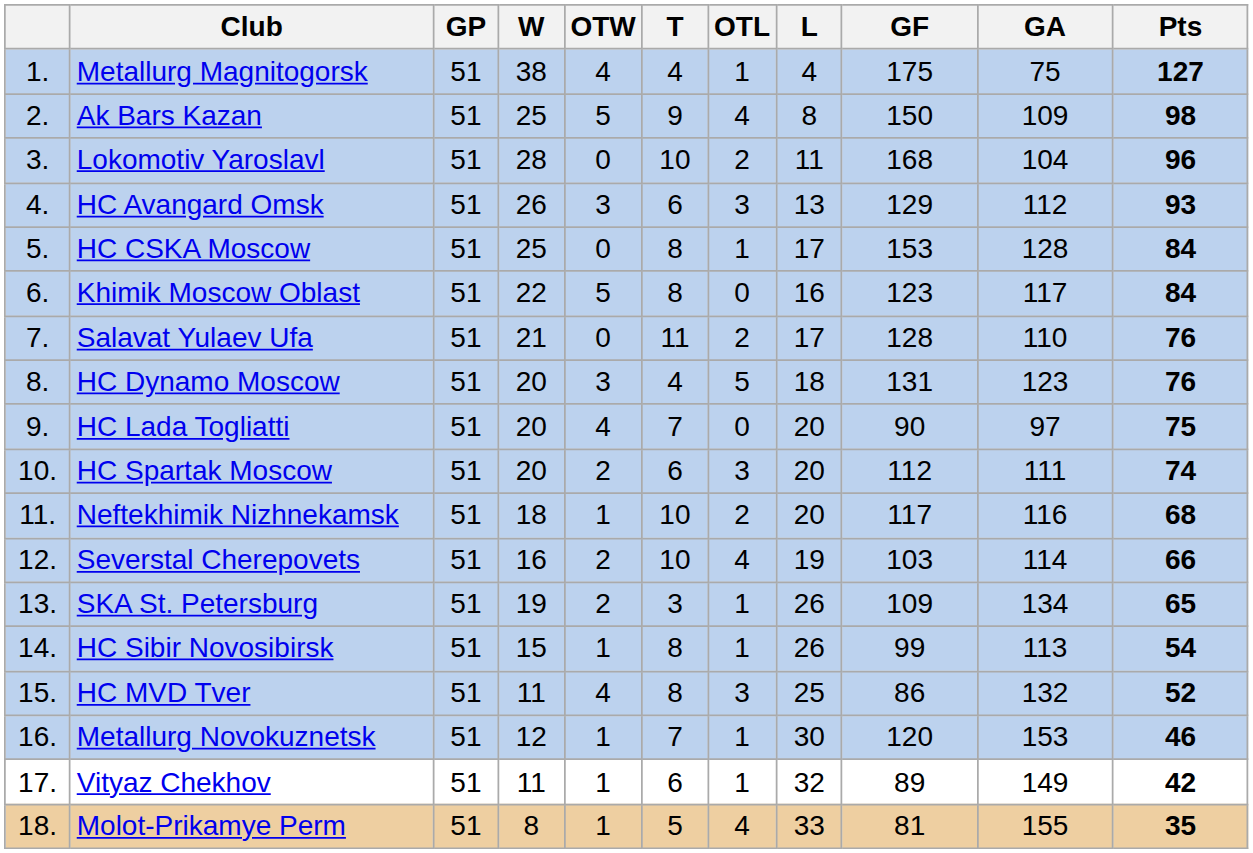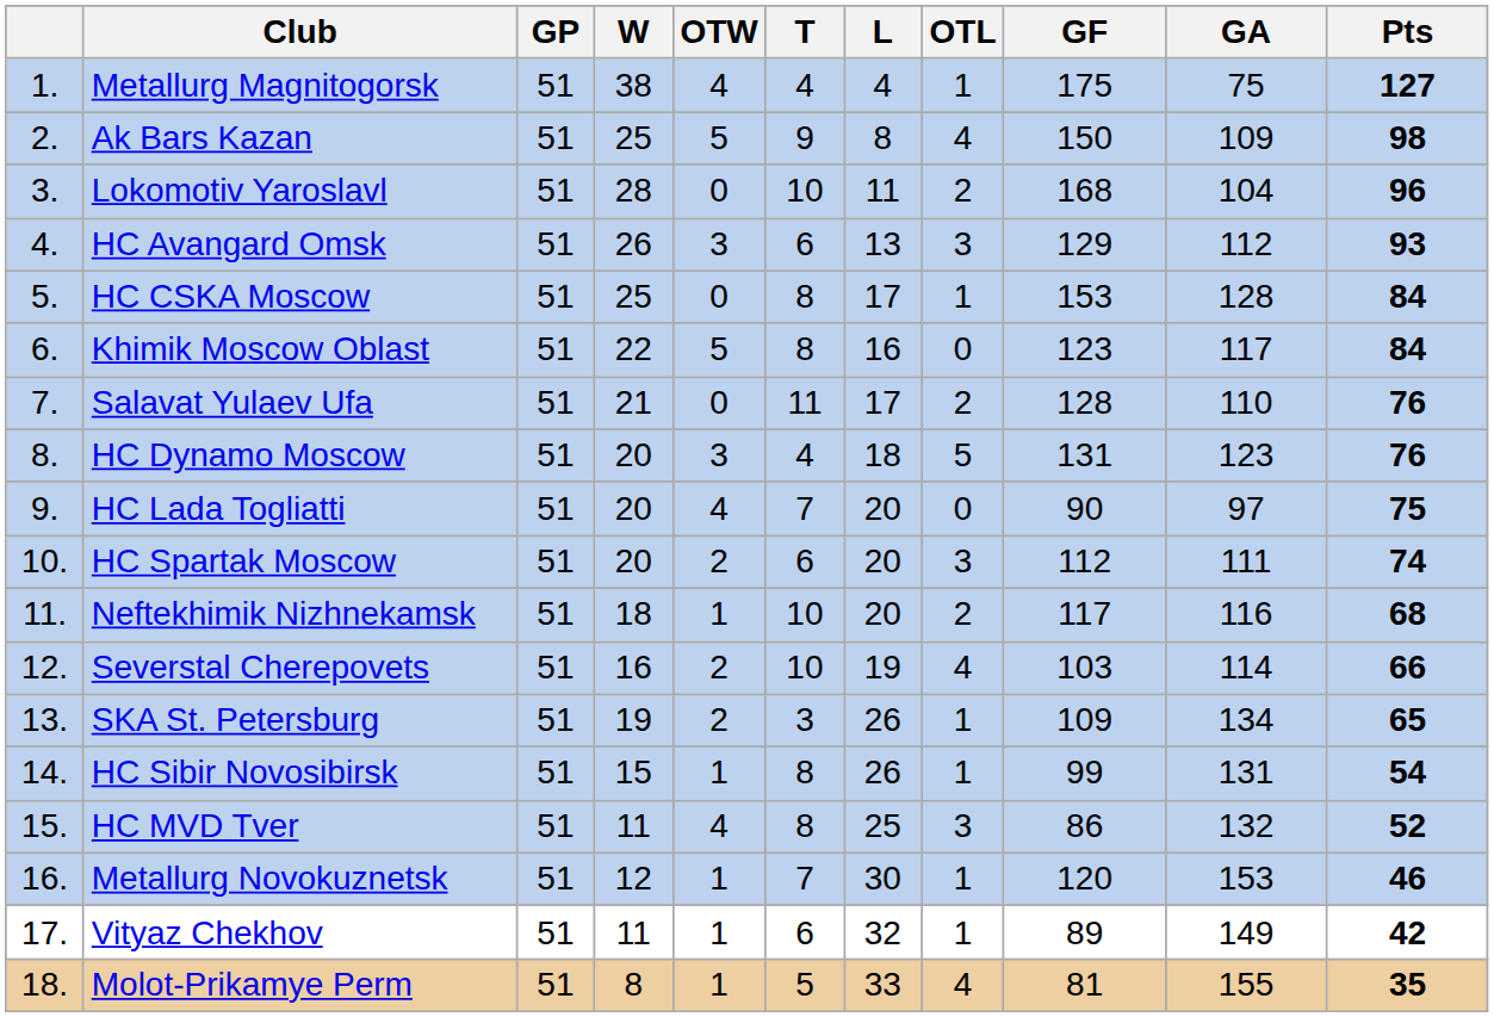columns swapped: OTL <-> L
HC Sibir Novosibirsk | GA: 113 -> 131
